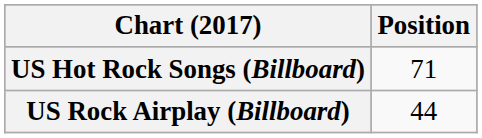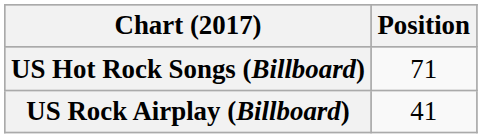US Rock Airplay (Billboard) | Position: 44 -> 41
